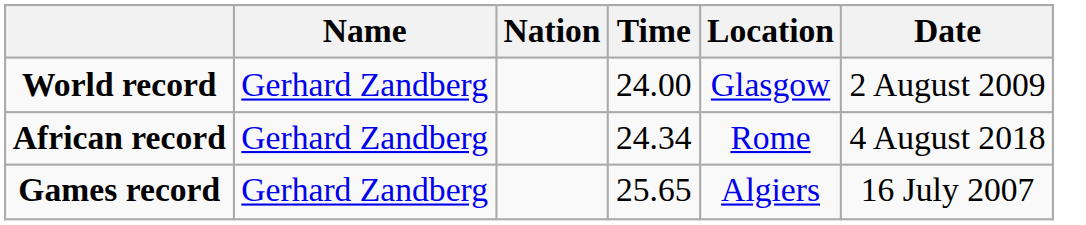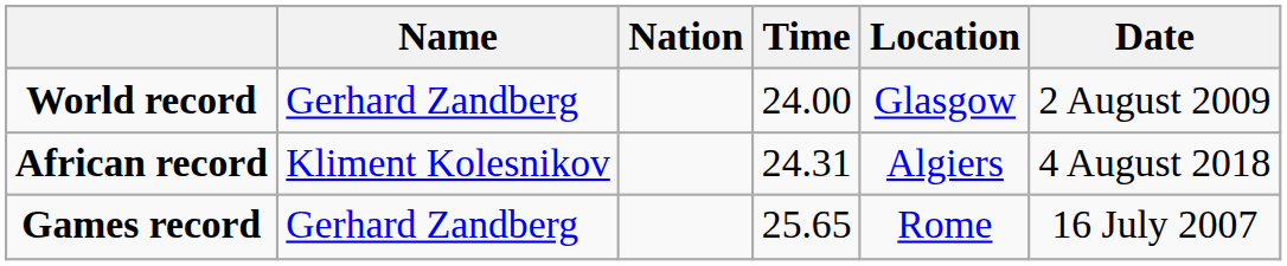African record | Name: Gerhard Zandberg -> Kliment Kolesnikov
African record | Time: 24.34 -> 24.31
African record | Location: Rome -> Algiers
Games record | Location: Algiers -> Rome
